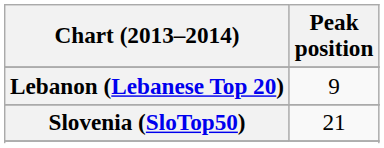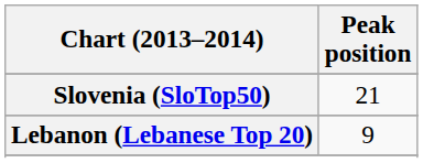rows swapped: Lebanon (Lebanese Top 20) <-> Slovenia (SloTop50)
